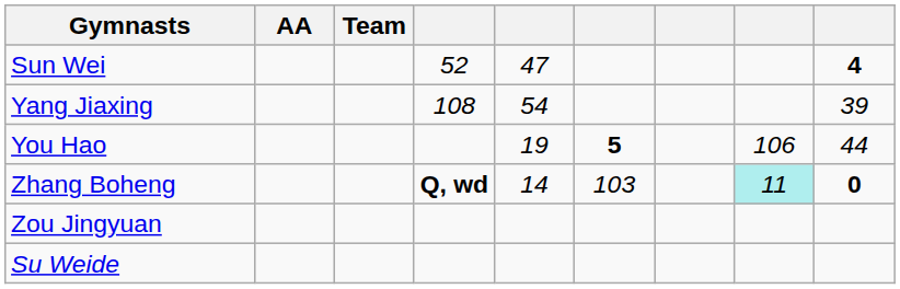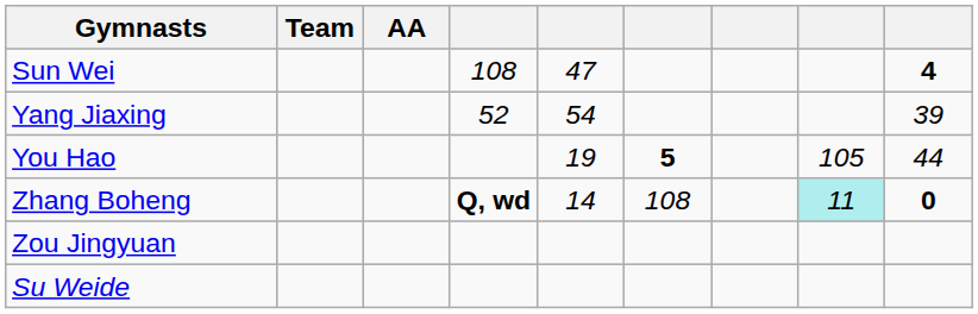columns swapped: Team <-> AA
Sun Wei | column 4: 52 -> 108
Yang Jiaxing | column 4: 108 -> 52
You Hao | column 8: 106 -> 105
Zhang Boheng | column 6: 103 -> 108
